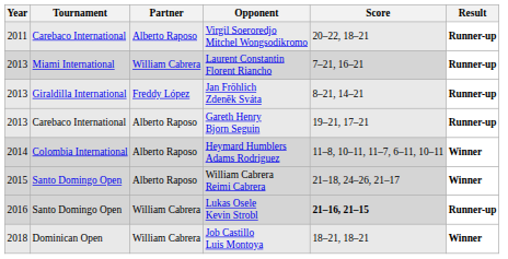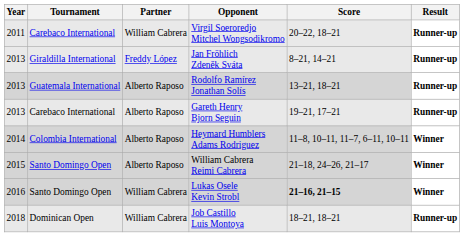Virgil Soeroredjo Mitchel Wongsodikromo | Partner: Alberto Raposo -> William Cabrera
- row: 2013 | Miami International | William Cabrera | Laurent Constantin Florent Riancho | 7–21, 16–21 | Runner-up
+ row: 2013 | Guatemala International | Alberto Raposo | Rodolfo Ramírez Jonathan Solís | 13–21, 18–21 | Runner-up
Lukas Osele Kevin Strobl | Result: Runner-up -> Winner
Job Castillo Luis Montoya | Result: Winner -> Runner-up
